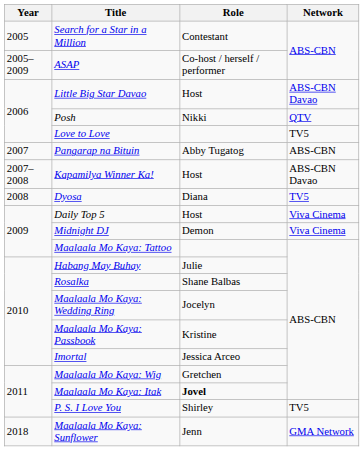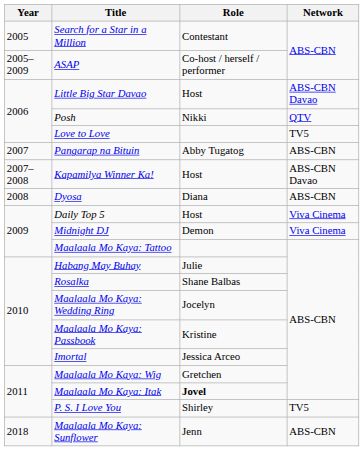Dyosa | Network: TV5 -> ABS-CBN
Maalaala Mo Kaya: Sunflower | Network: GMA Network -> ABS-CBN
